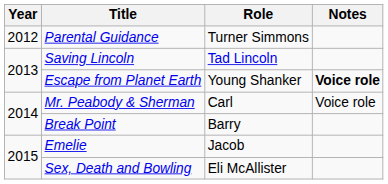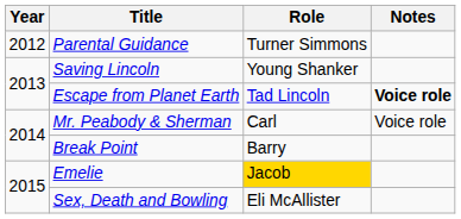Saving Lincoln | Role: Tad Lincoln -> Young Shanker
Escape from Planet Earth | Role: Young Shanker -> Tad Lincoln
Emelie | Role: no background -> gold background
